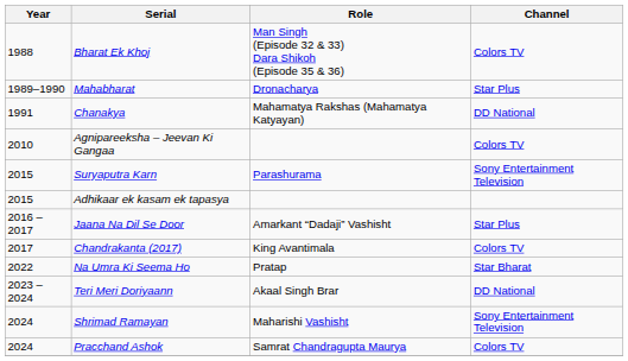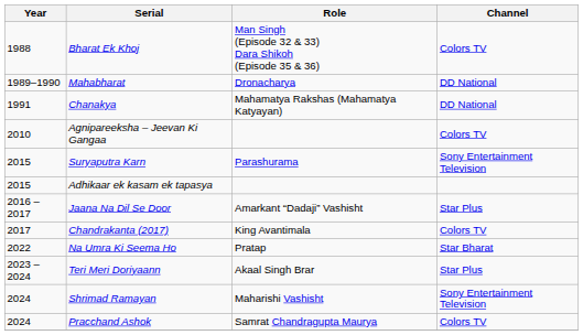Mahabharat | Channel: Star Plus -> DD National
Teri Meri Doriyaann | Channel: DD National -> Star Plus
